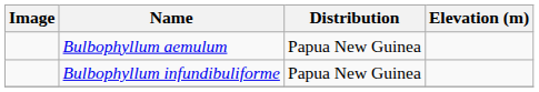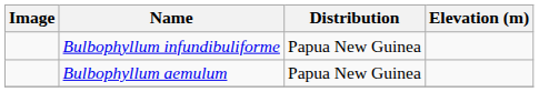rows swapped: Bulbophyllum aemulum <-> Bulbophyllum infundibuliforme
